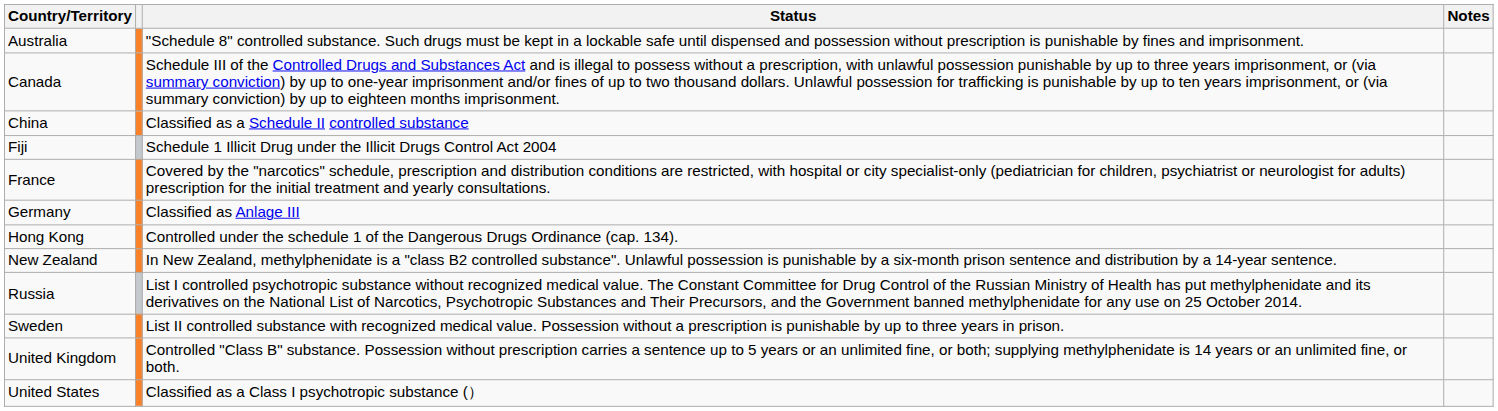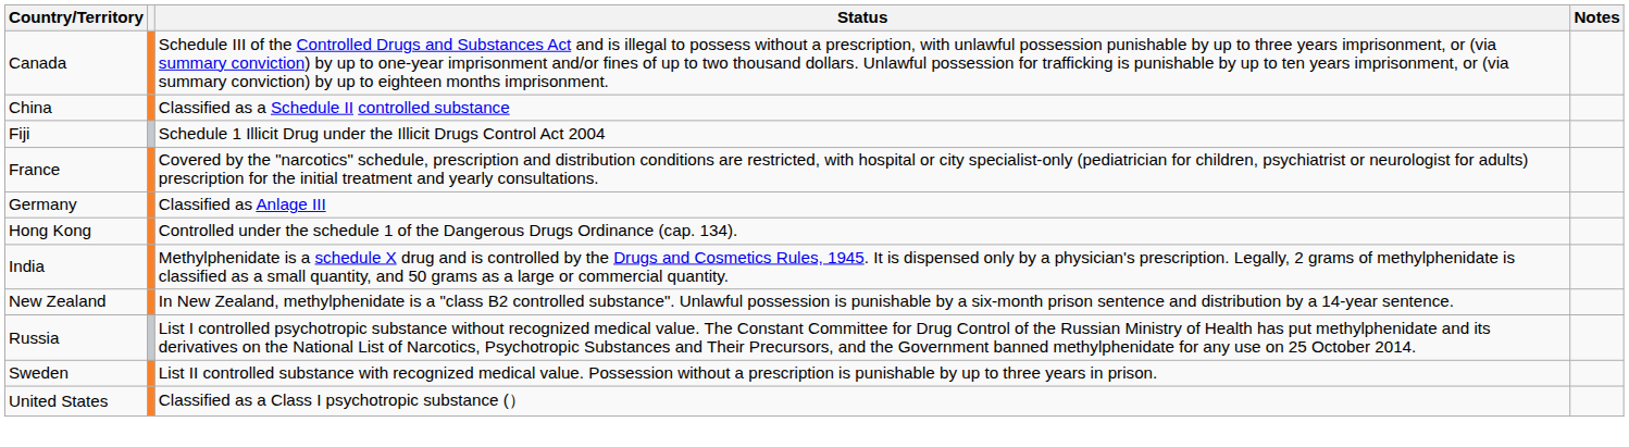- row: Australia | "Schedule 8" controlled substance. Such drugs must be kept in a lockable safe until dispensed and possession without prescription is punishable by fines and imprisonment.
+ row: India | Methylphenidate is a schedule X drug and is controlled by the Drugs and Cosmetics Rules, 1945. It is dispensed only by a physician's prescription. Legally, 2 grams of methylphenidate is classified as a small quantity, and 50 grams as a large or commercial quantity.
- row: United Kingdom | Controlled "Class B" substance. Possession without prescription carries a sentence up to 5 years or an unlimited fine, or both; supplying methylphenidate is 14 years or an unlimited fine, or both.
